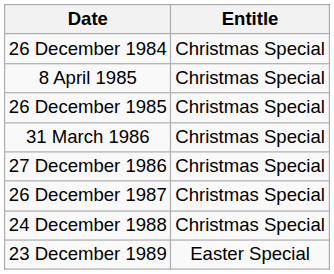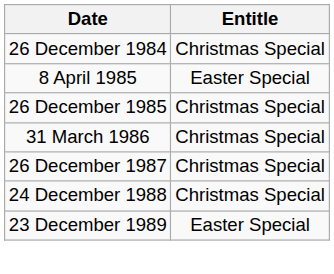8 April 1985 | Entitle: Christmas Special -> Easter Special
- row: 27 December 1986 | Christmas Special
